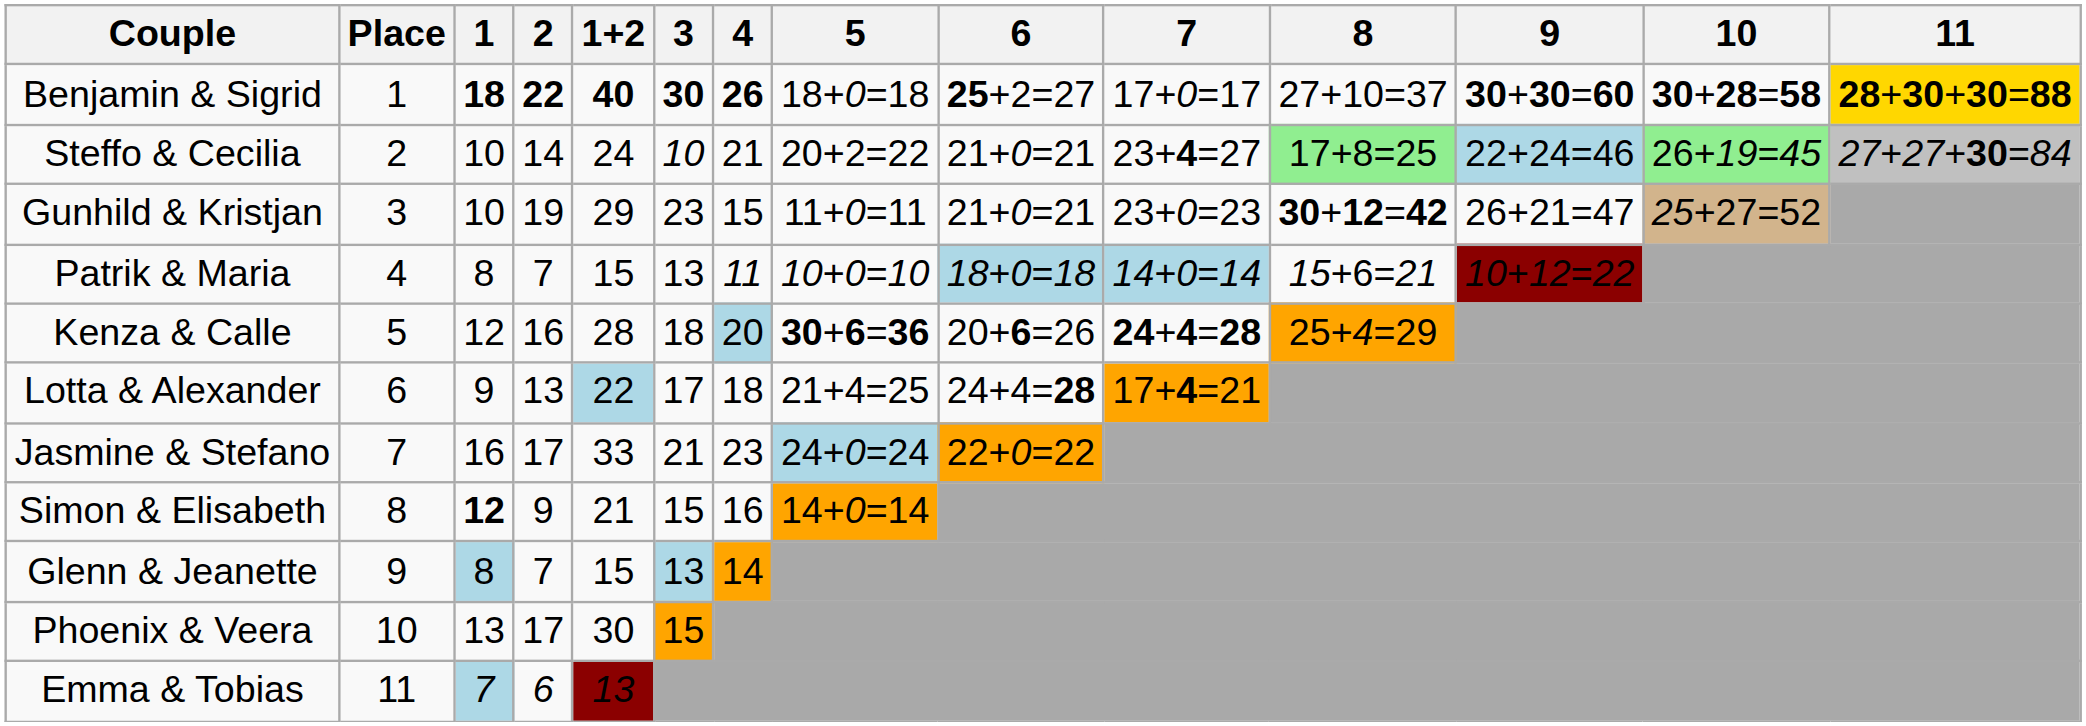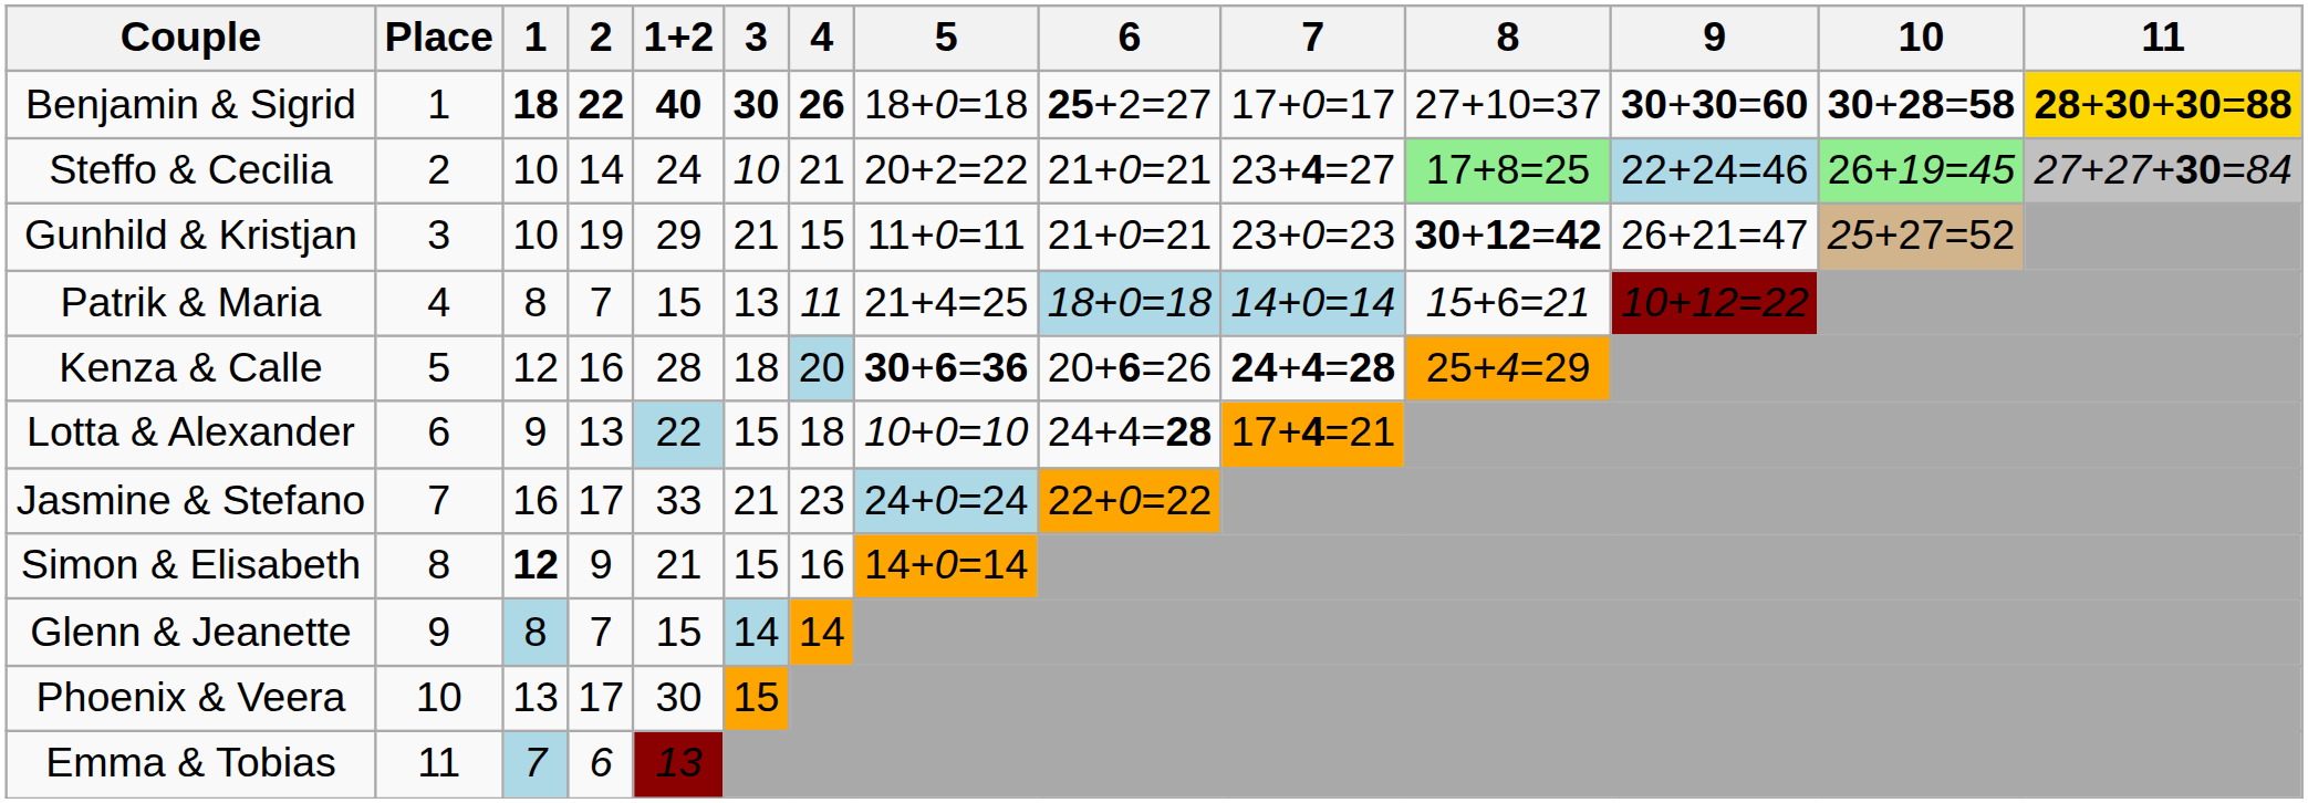Gunhild & Kristjan | 3: 23 -> 21
Patrik & Maria | 5: 10+0=10 -> 21+4=25
Lotta & Alexander | 3: 17 -> 15
Lotta & Alexander | 5: 21+4=25 -> 10+0=10
Glenn & Jeanette | 3: 13 -> 14
